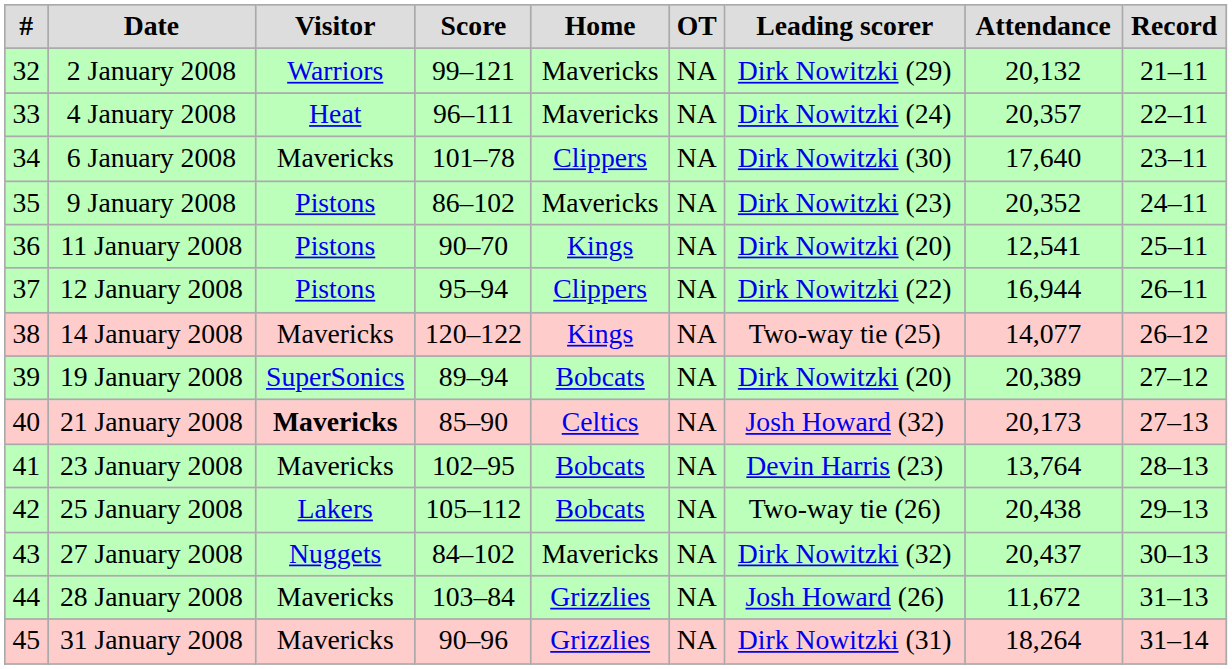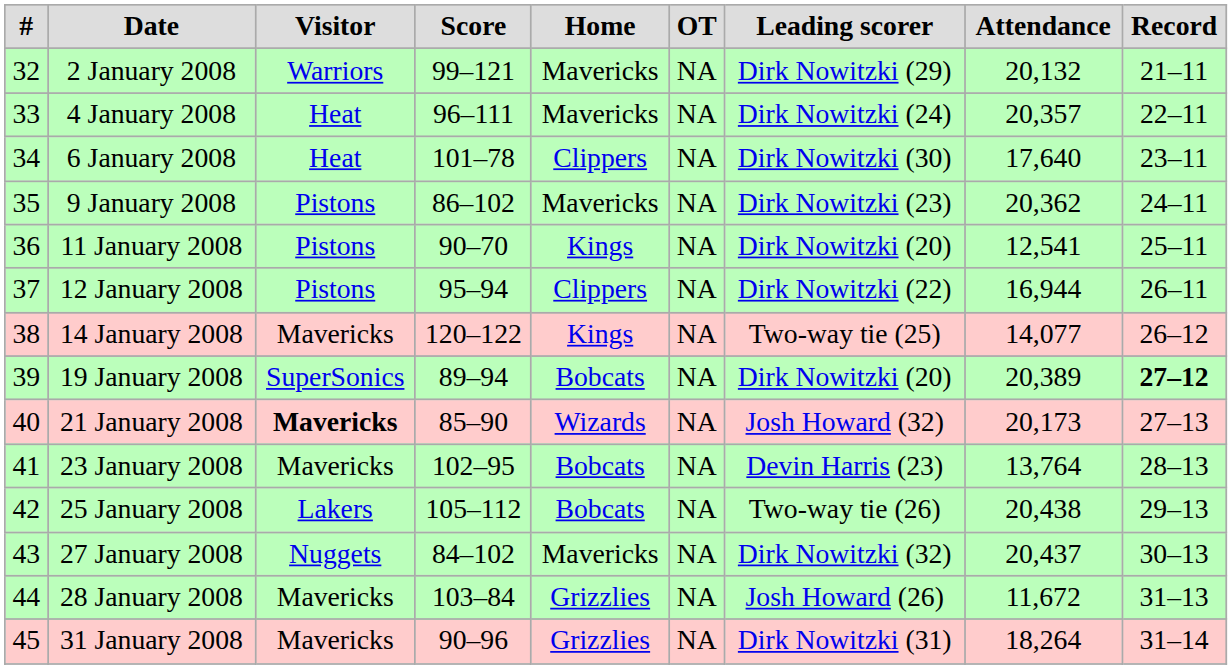6 January 2008 | Visitor: Mavericks -> Heat
9 January 2008 | Attendance: 20,352 -> 20,362
19 January 2008 | Record: normal -> bold
21 January 2008 | Home: Celtics -> Wizards
